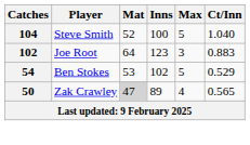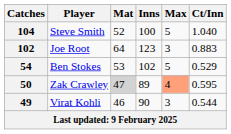Zak Crawley | Max: no background -> lightsalmon background
Zak Crawley | Ct/Inn: 0.565 -> 0.595
+ row: 49 | Virat Kohli | 46 | 90 | 3 | 0.544
